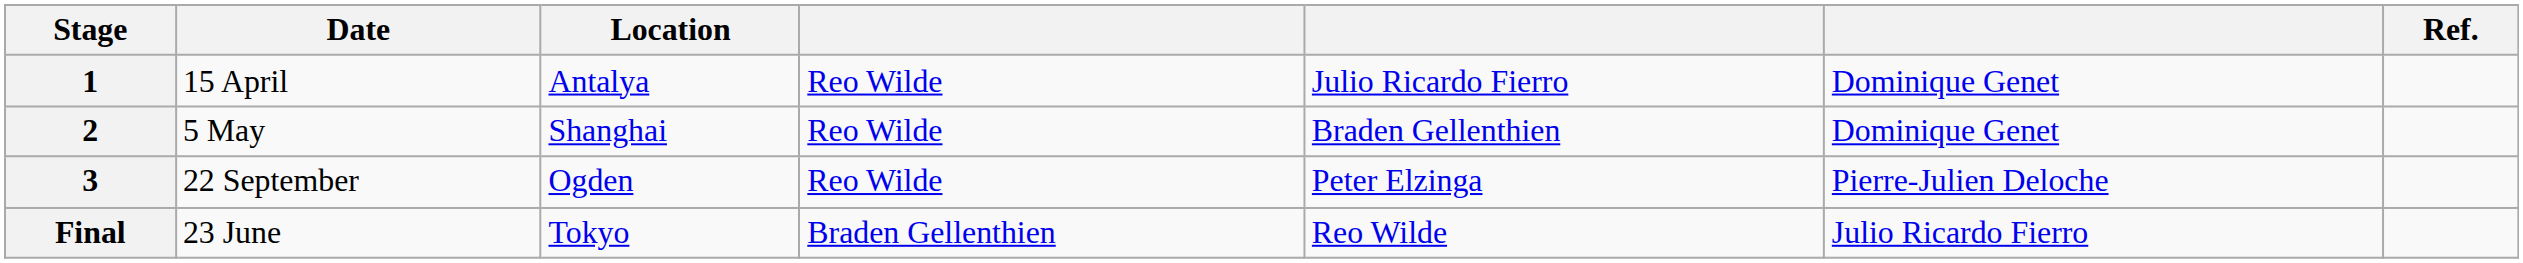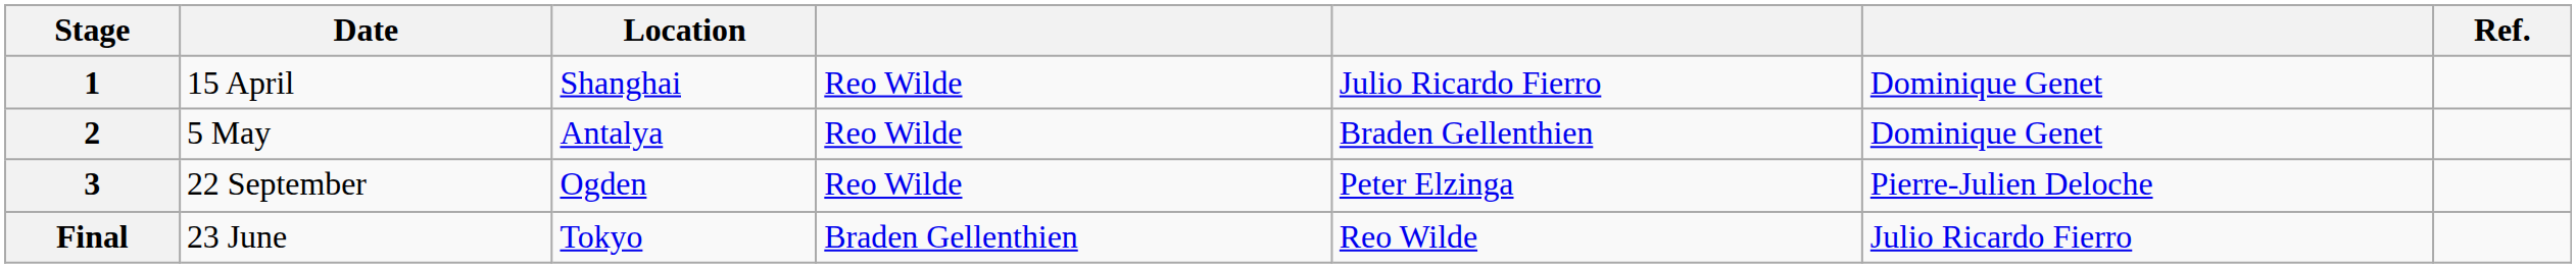1 | Location: Antalya -> Shanghai
2 | Location: Shanghai -> Antalya
